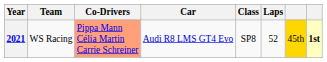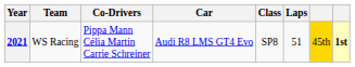2021 | Co-Drivers: lightsalmon background -> no background
2021 | Laps: 52 -> 51
